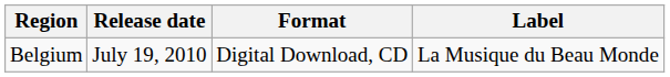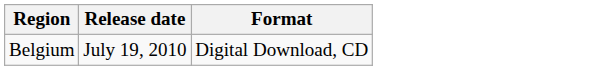- column: Label | La Musique du Beau Monde
